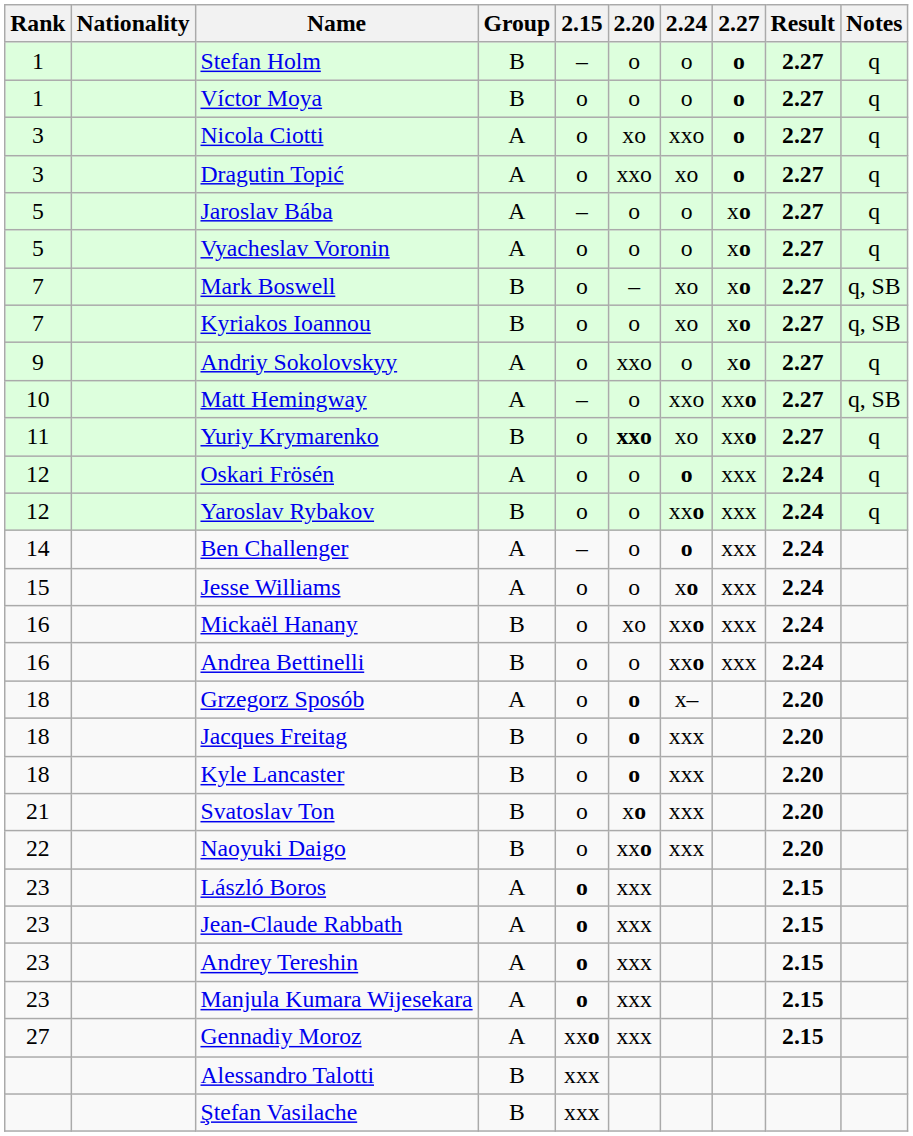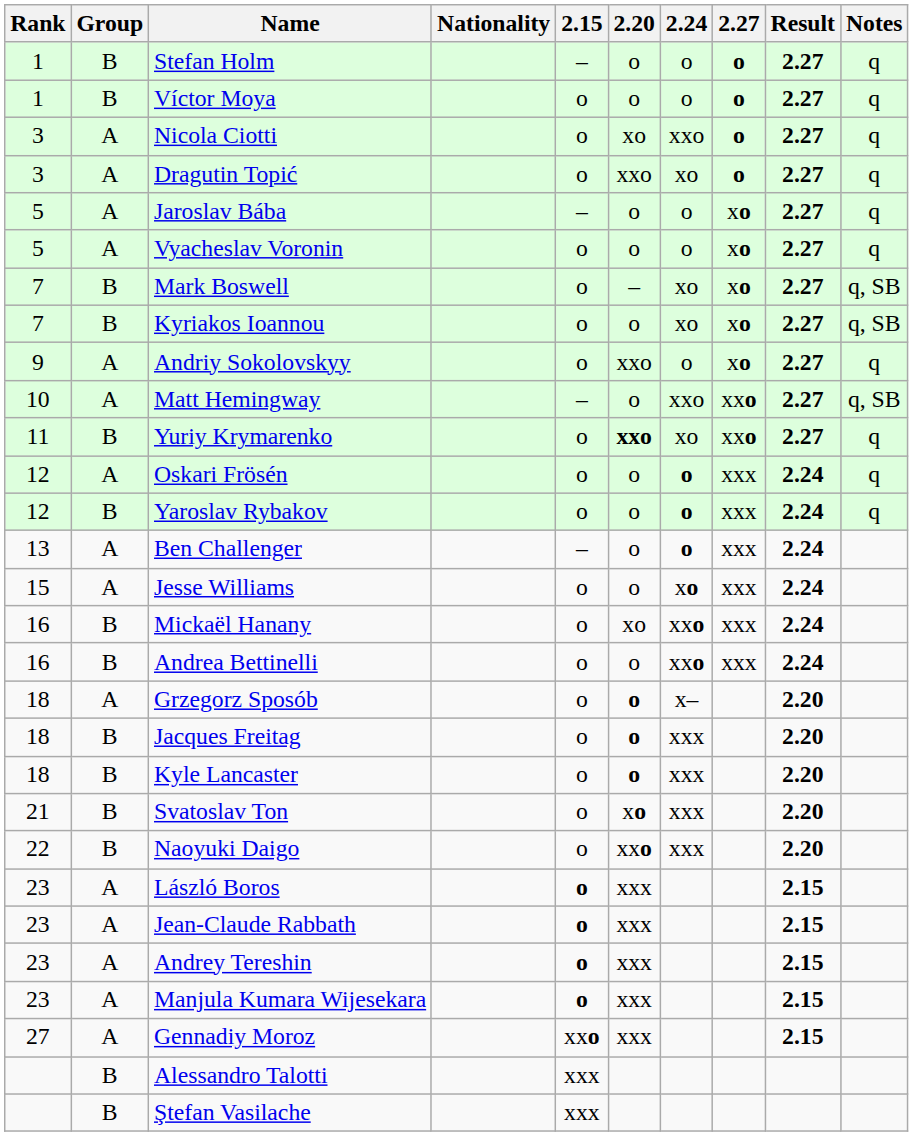columns swapped: Group <-> Nationality
Yaroslav Rybakov | 2.24: xxo -> o
Ben Challenger | Rank: 14 -> 13
